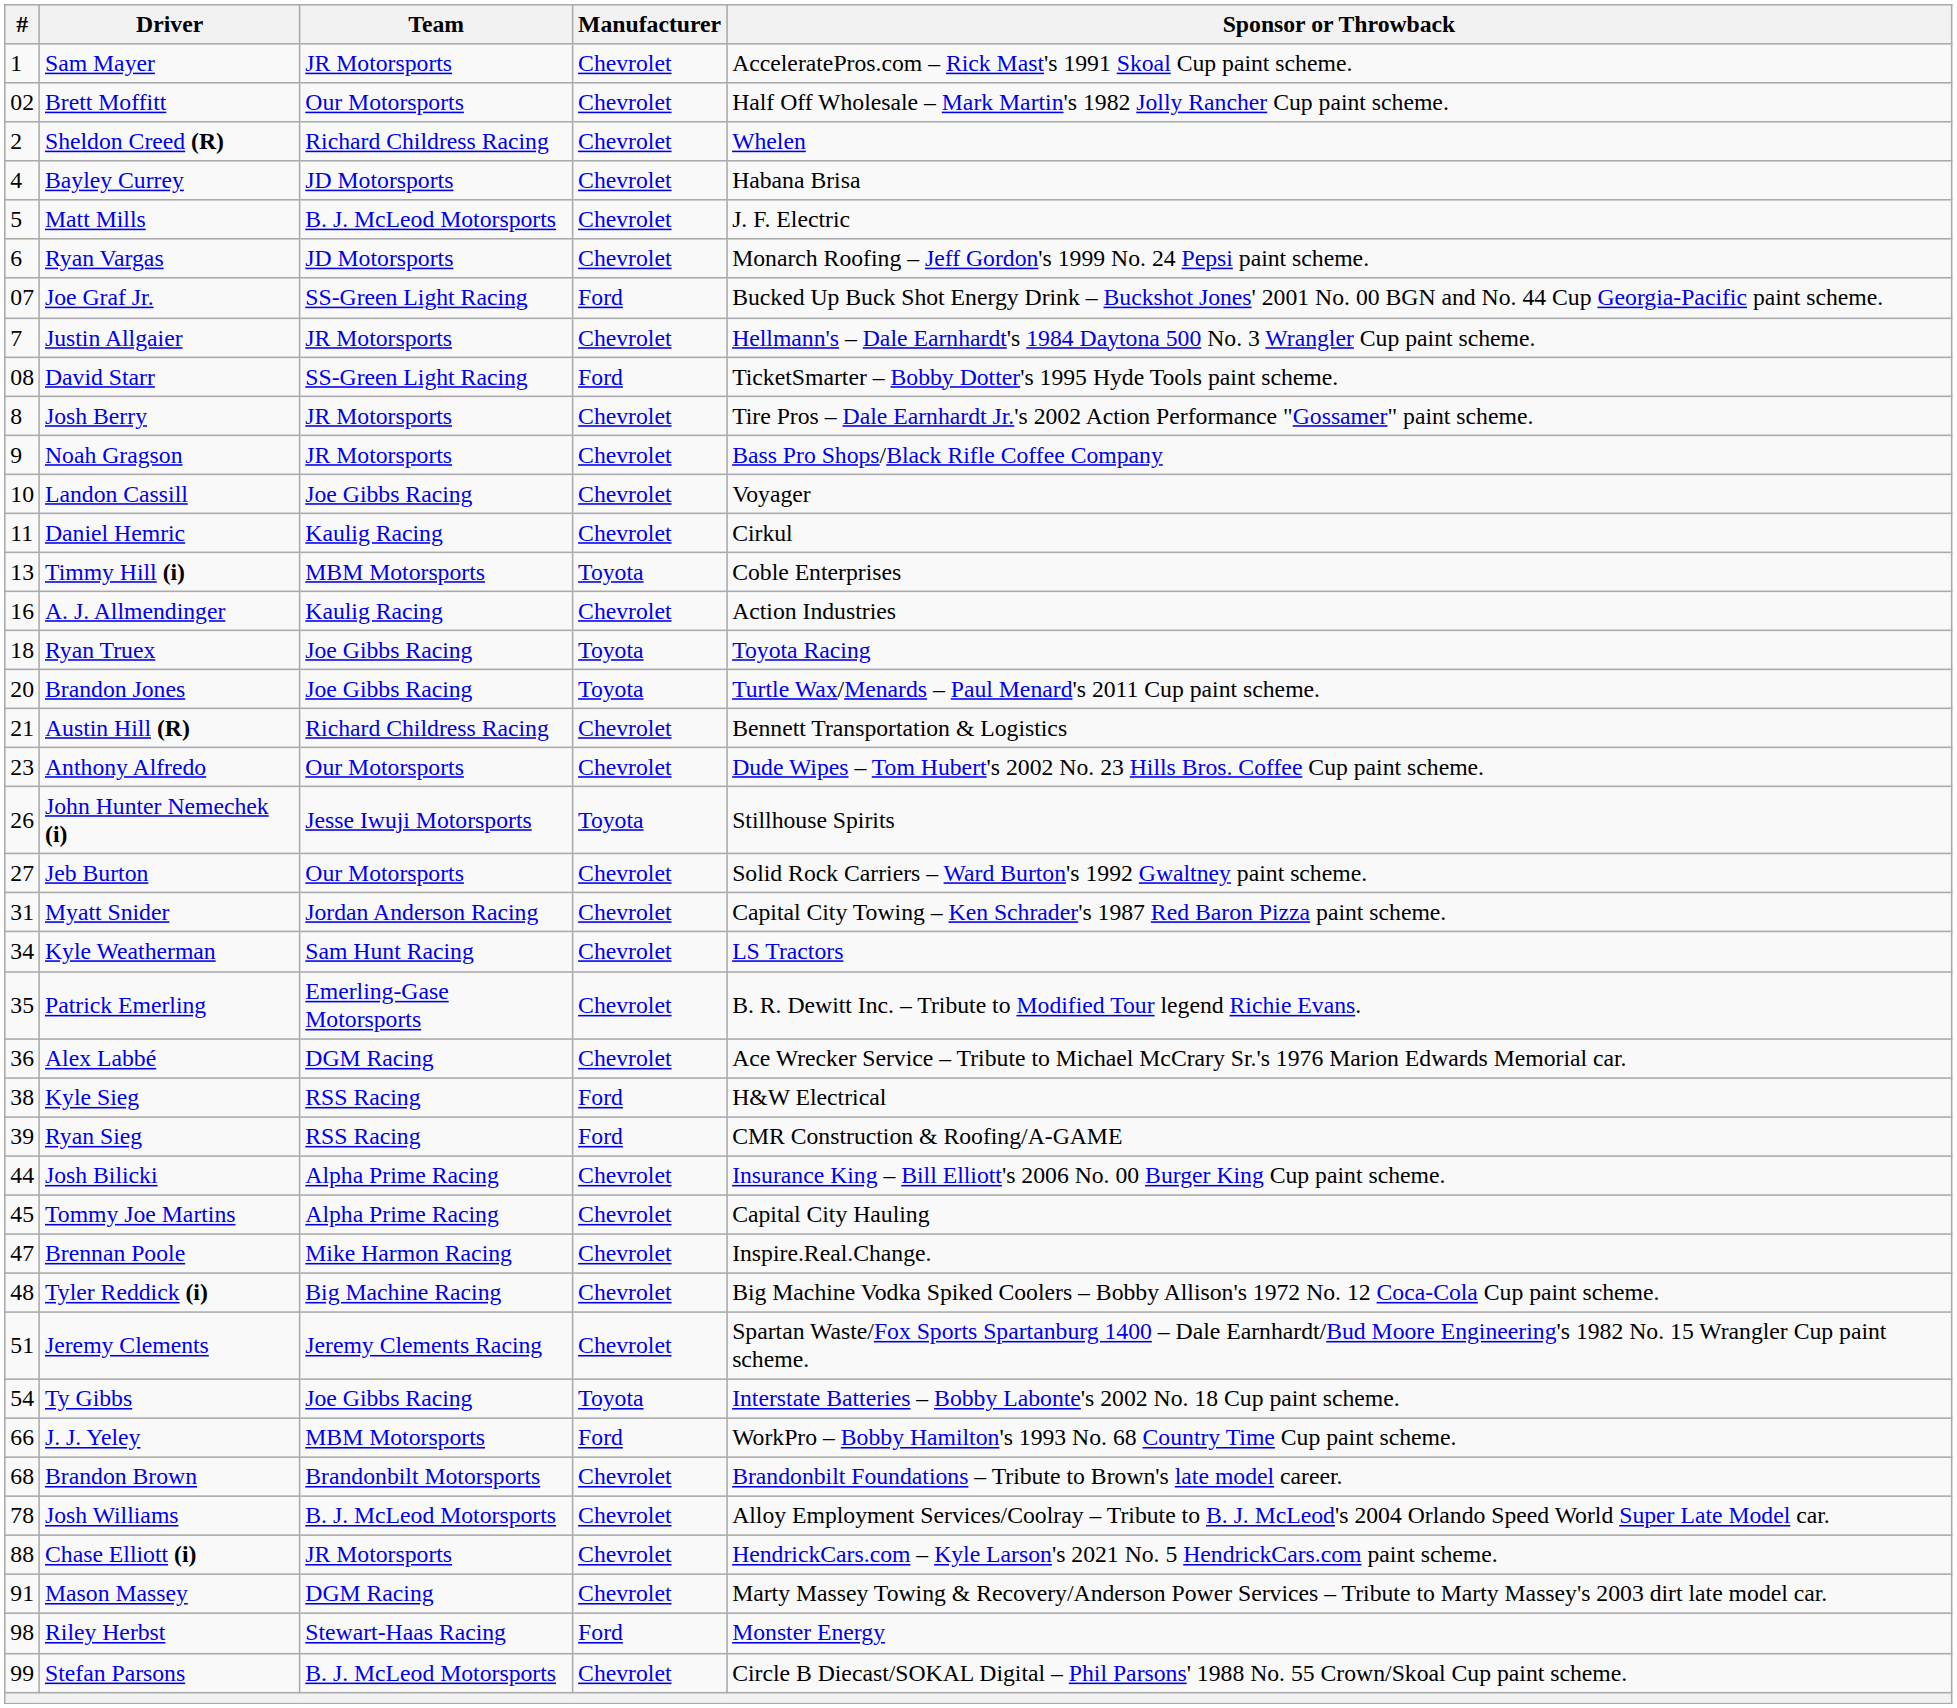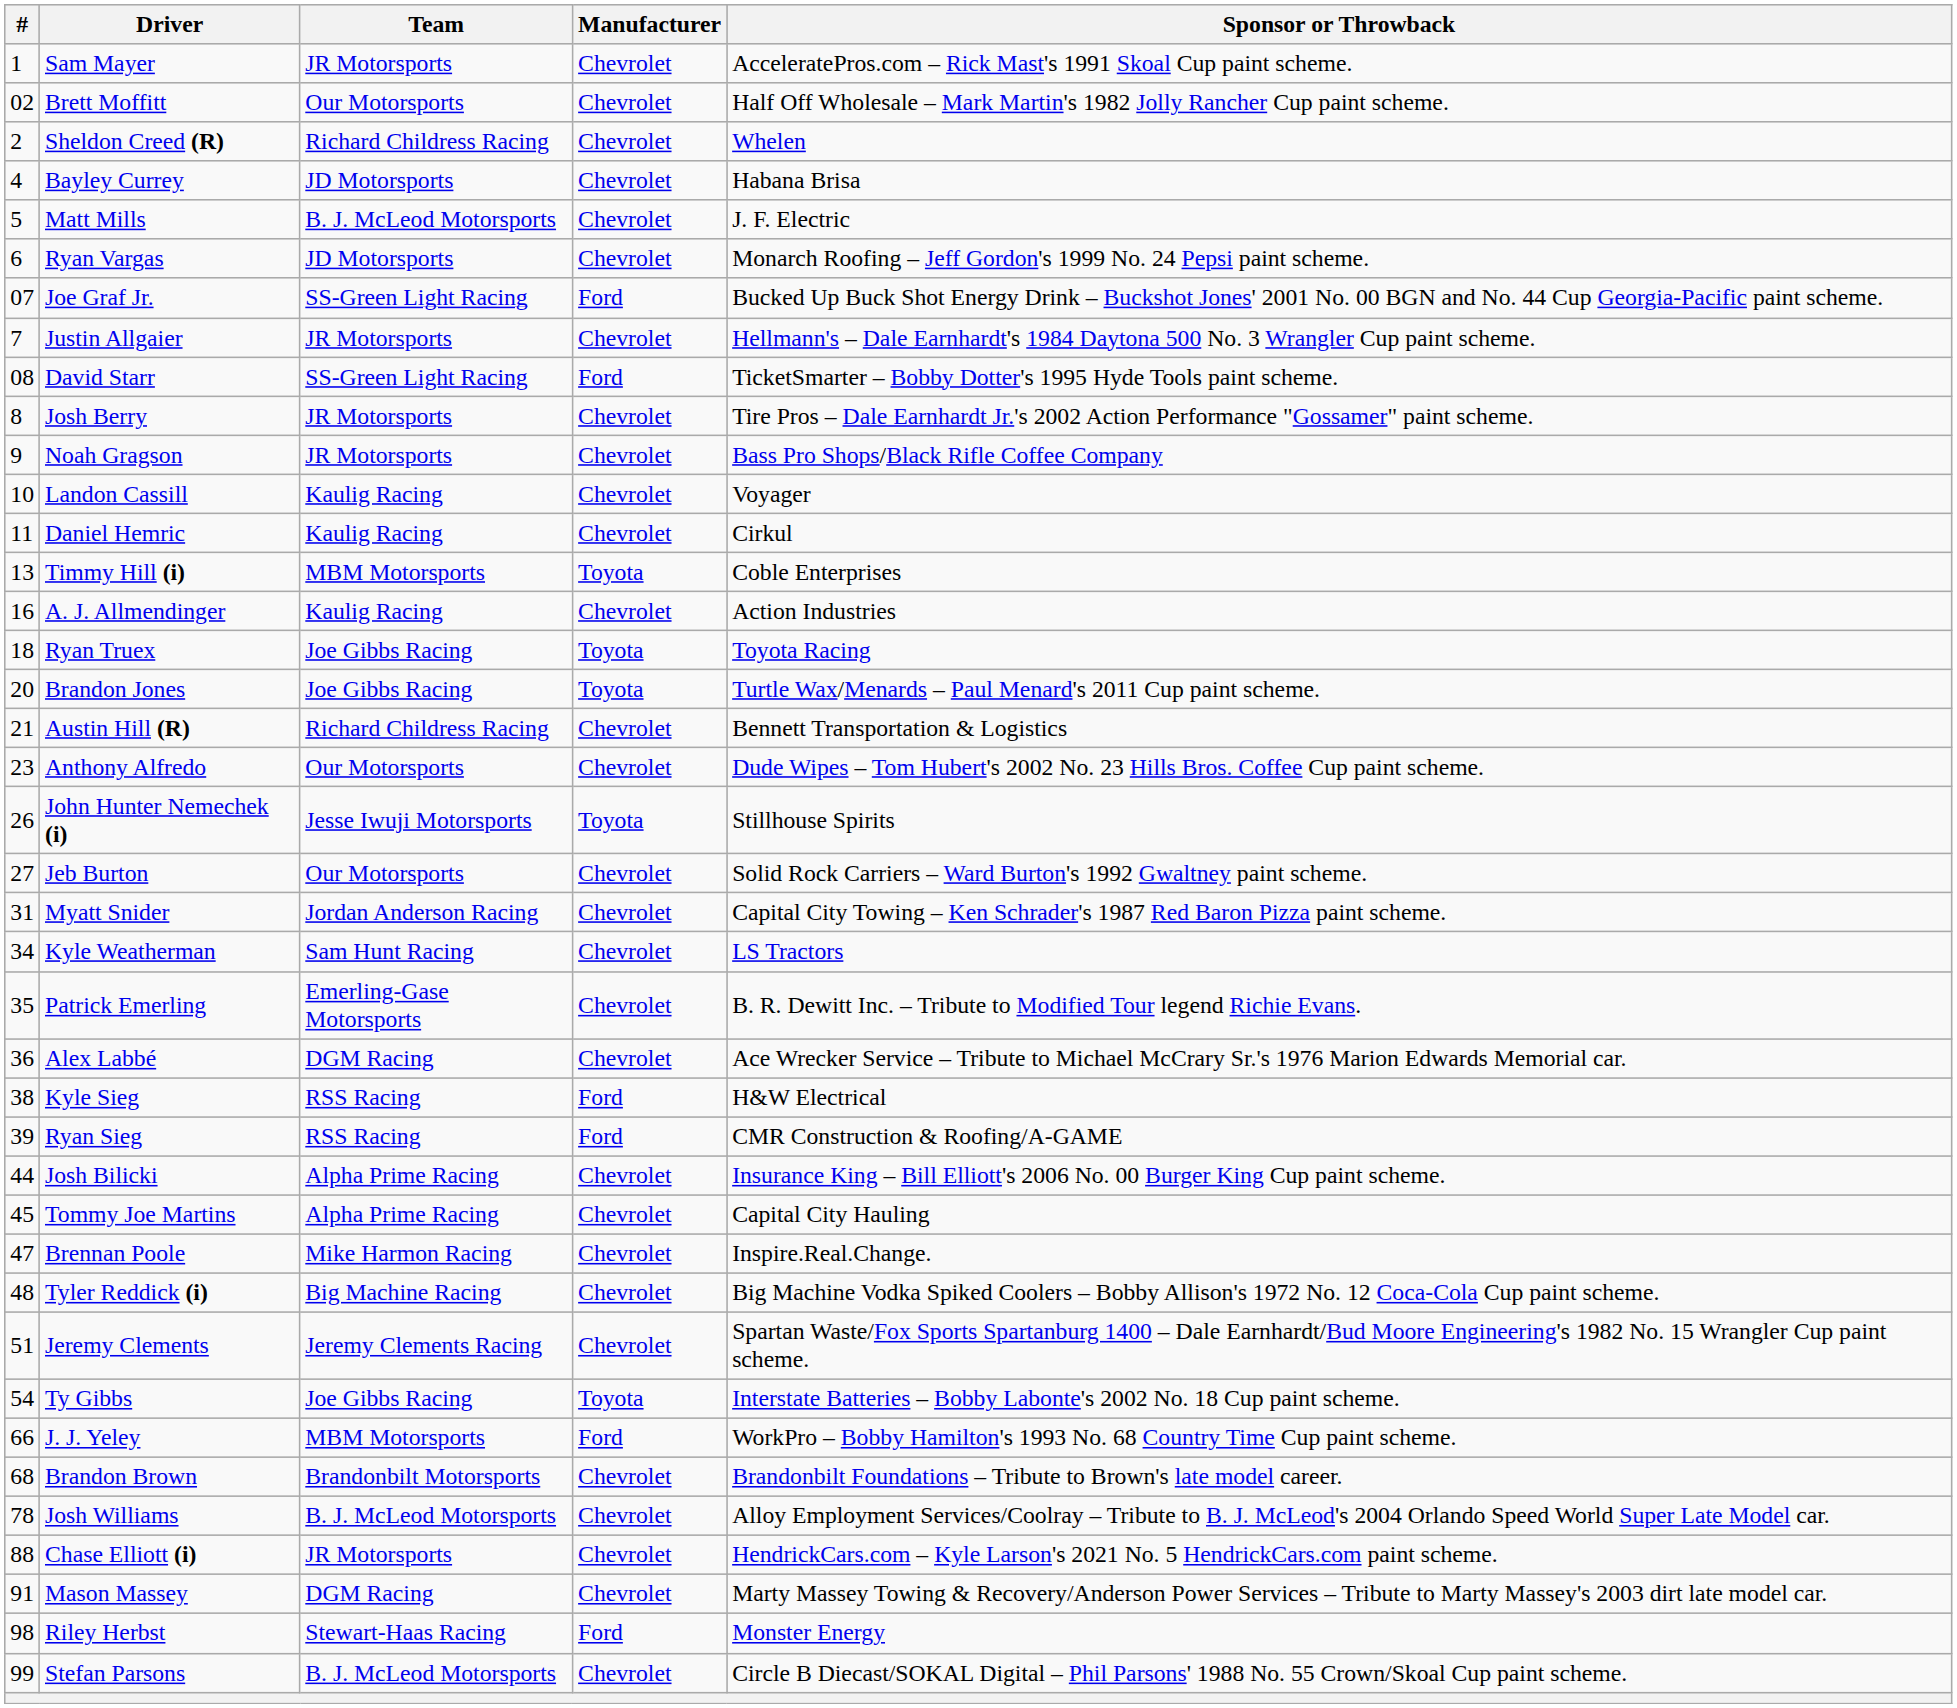Landon Cassill | Team: Joe Gibbs Racing -> Kaulig Racing
